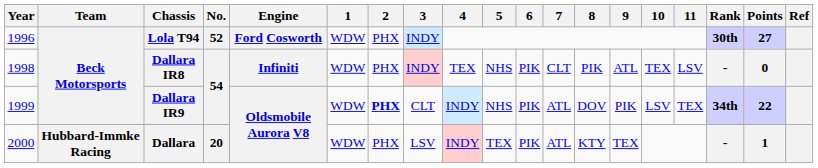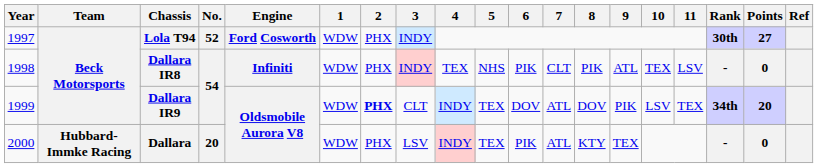Lola T94 | Year: 1996 -> 1997
Dallara IR9 | 5: NHS -> TEX
Dallara IR9 | 6: PIK -> DOV
Dallara IR9 | Points: 22 -> 20
Dallara | Points: 1 -> 0
